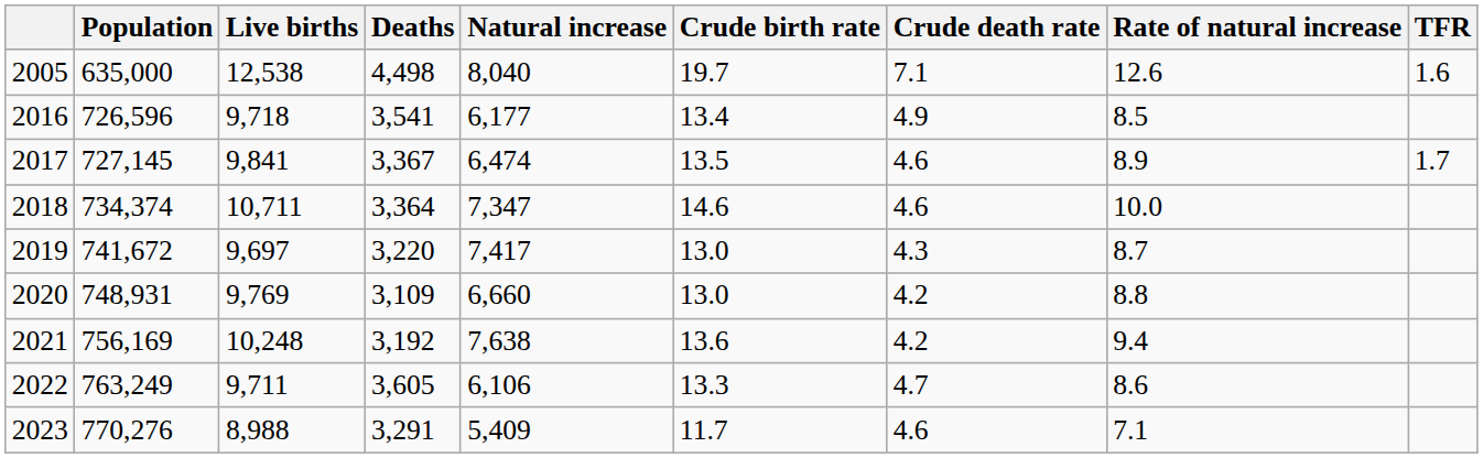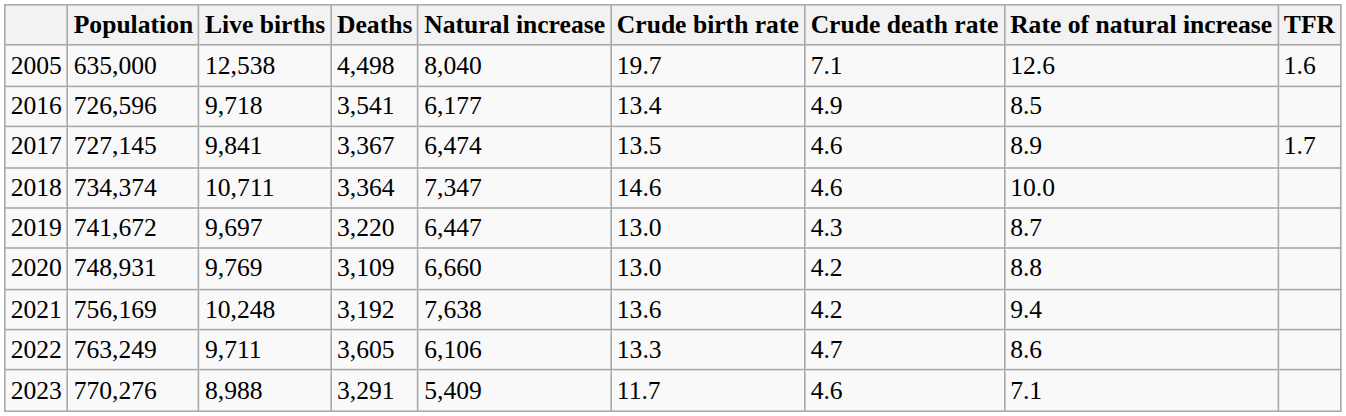2019 | Natural increase: 7,417 -> 6,447
